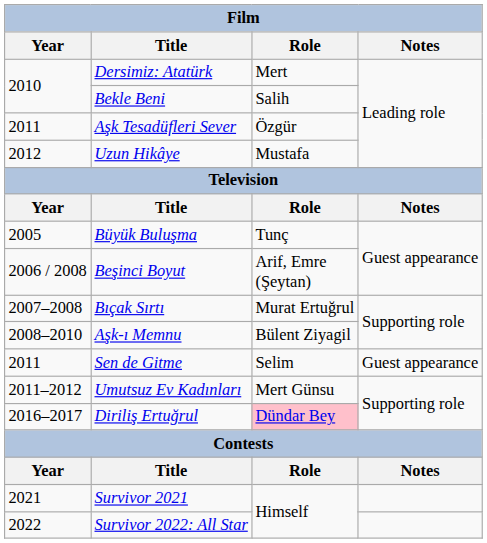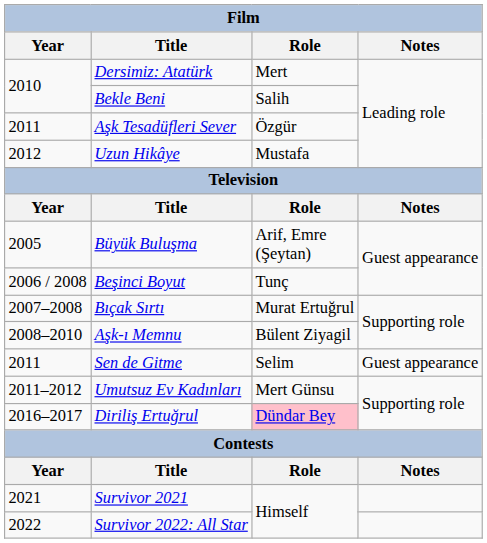Büyük Buluşma | Role: Tunç -> Arif, Emre (Şeytan)
Beşinci Boyut | Role: Arif, Emre (Şeytan) -> Tunç
